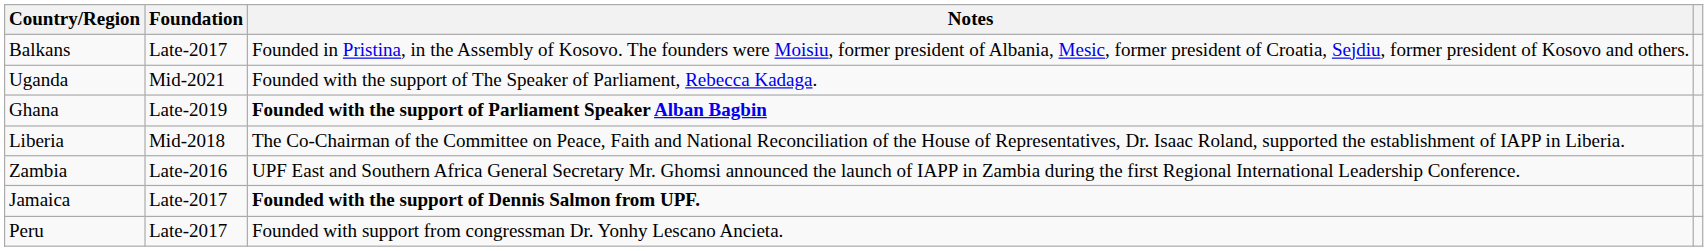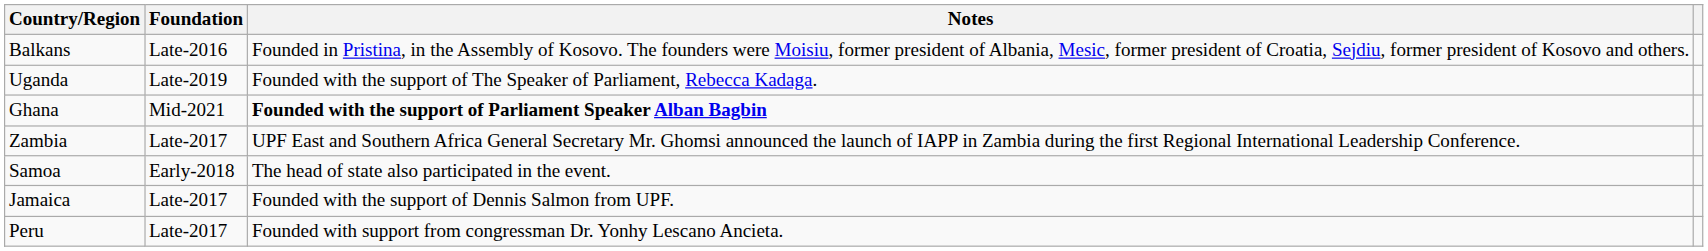Balkans | Foundation: Late-2017 -> Late-2016
Uganda | Foundation: Mid-2021 -> Late-2019
Ghana | Foundation: Late-2019 -> Mid-2021
- row: Liberia | Mid-2018 | The Co-Chairman of the Committee on Peace, Faith and National Reconciliation of the House of Representatives, Dr. Isaac Roland, supported the establishment of IAPP in Liberia.
Zambia | Foundation: Late-2016 -> Late-2017
+ row: Samoa | Early-2018 | The head of state also participated in the event.
Jamaica | Notes: bold -> normal
